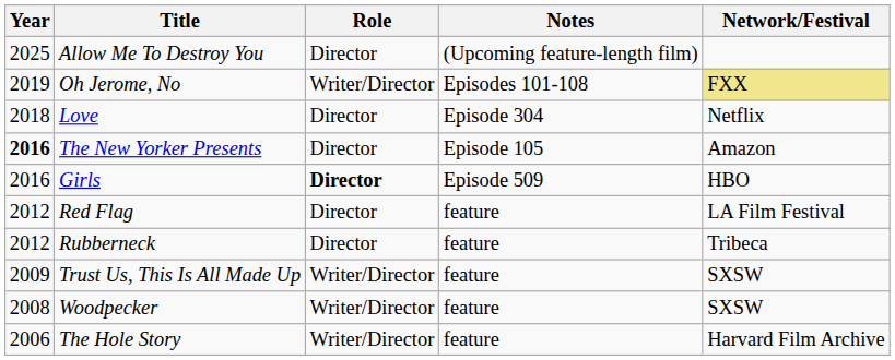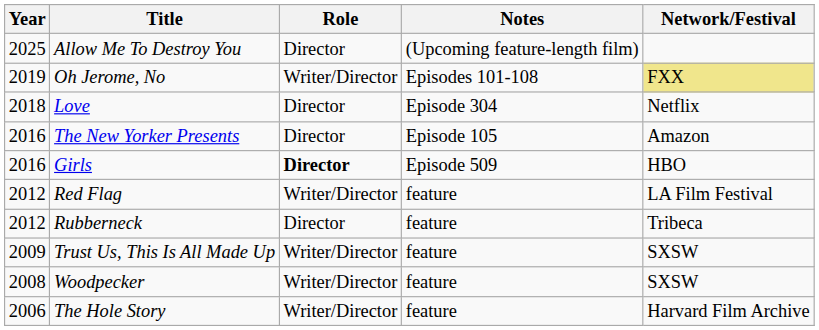The New Yorker Presents | Year: bold -> normal
Red Flag | Role: Director -> Writer/Director
